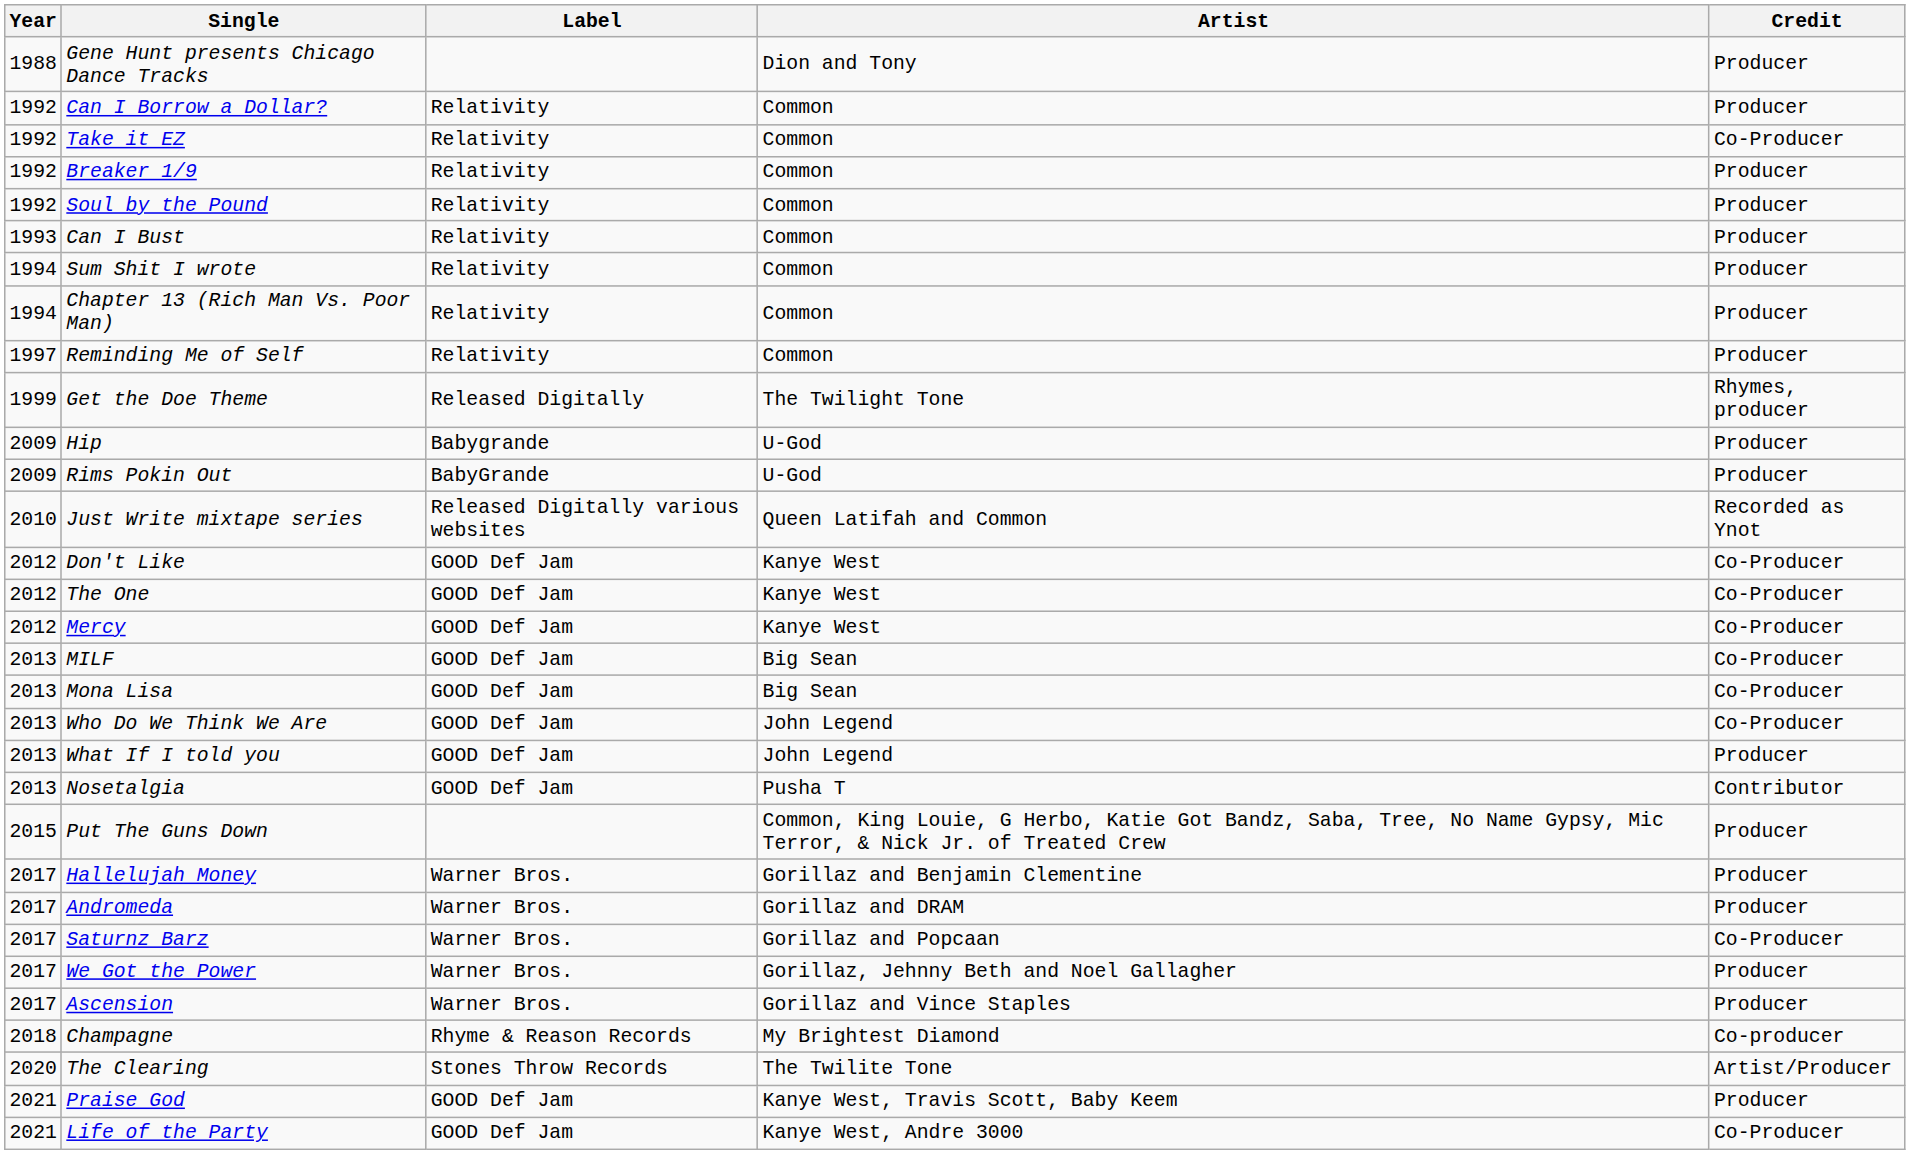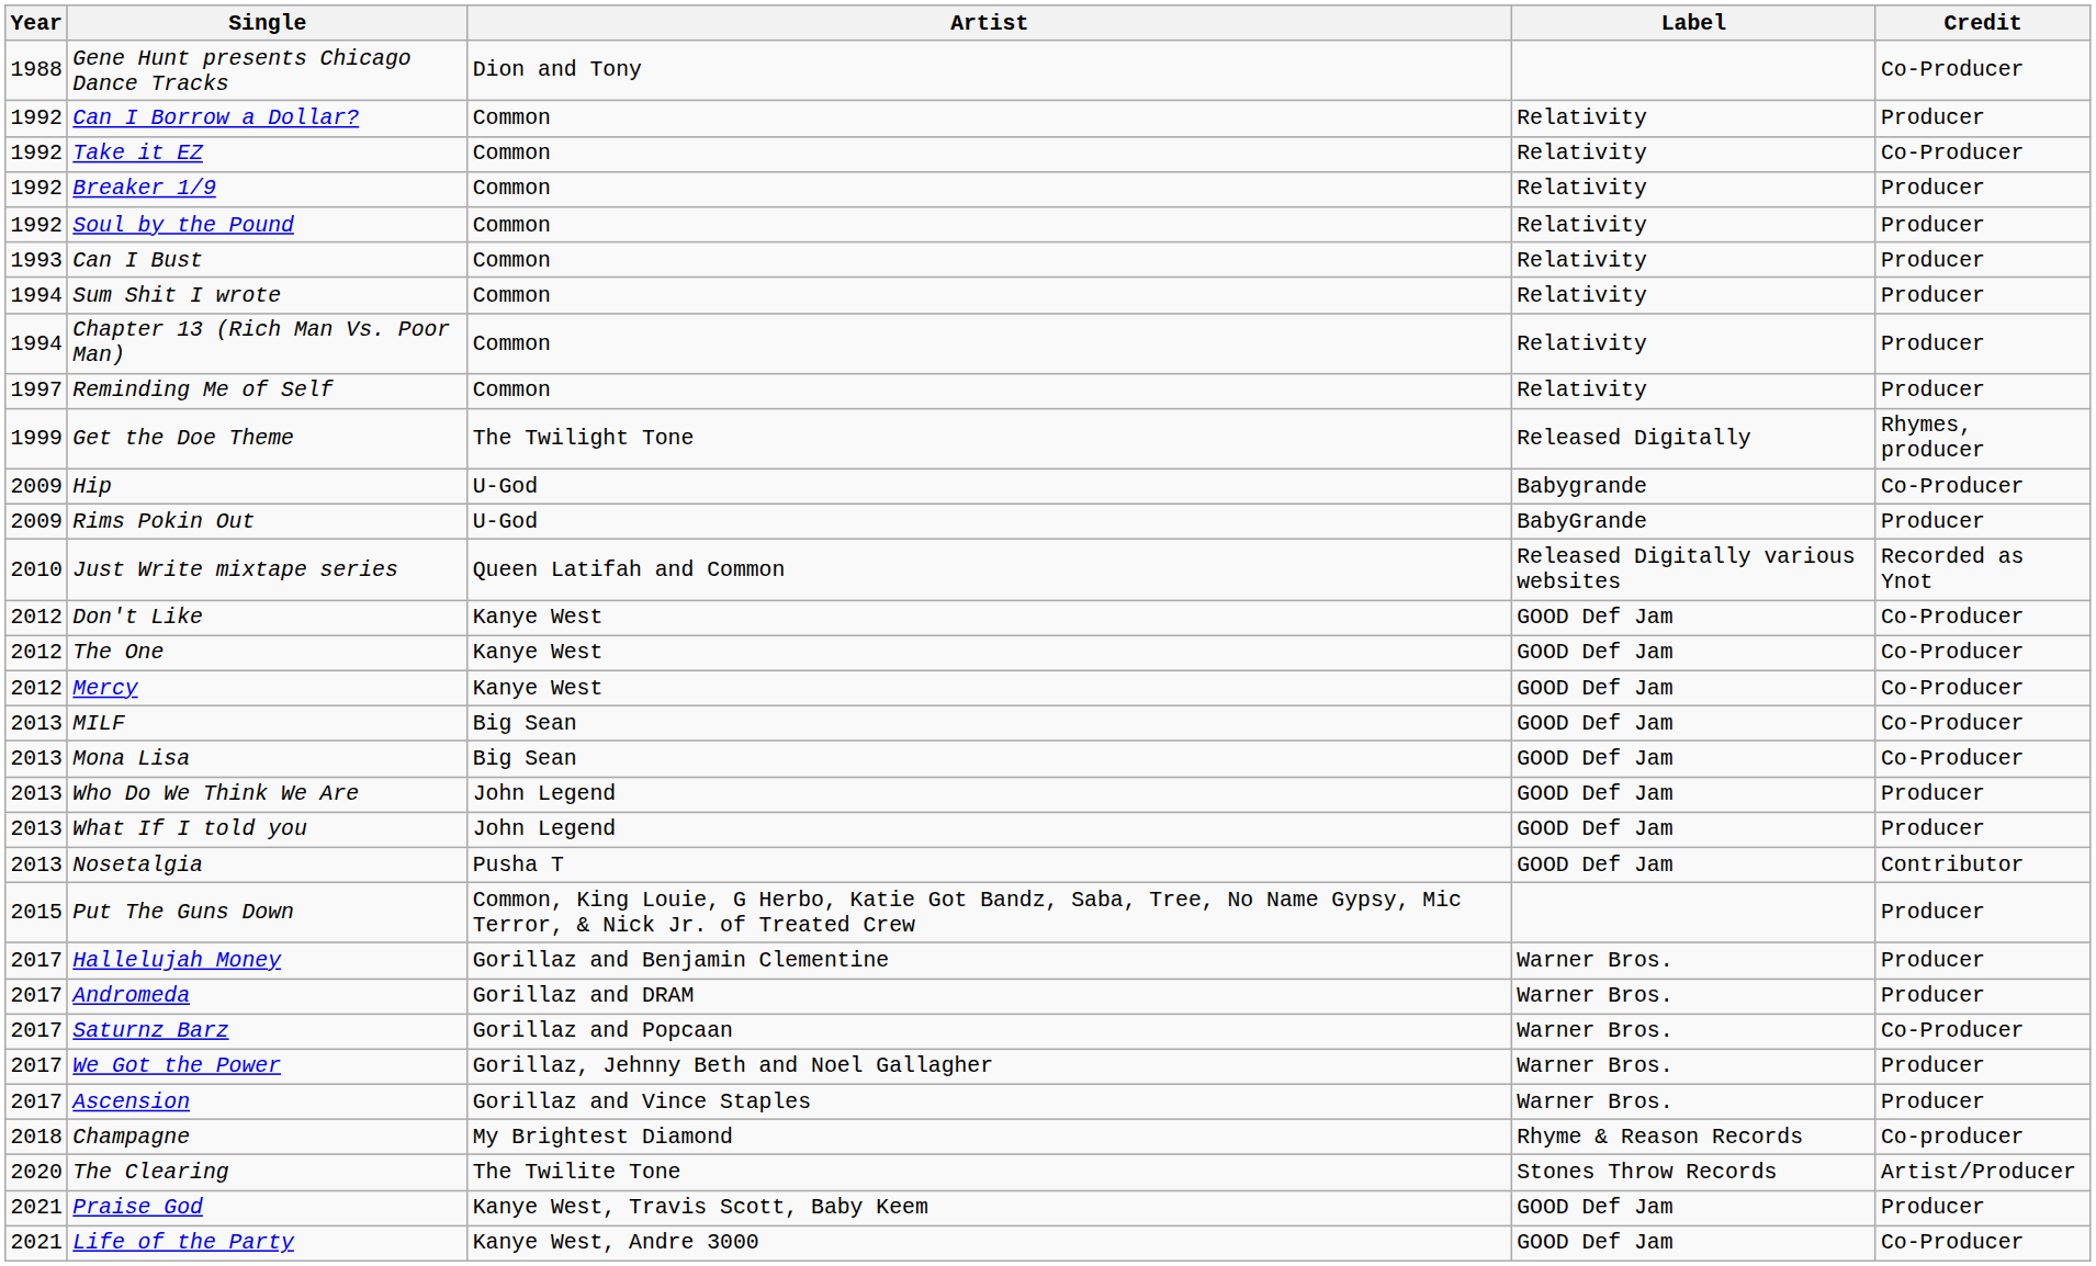columns swapped: Artist <-> Label
Gene Hunt presents Chicago Dance Tracks | Credit: Producer -> Co-Producer
Hip | Credit: Producer -> Co-Producer
Who Do We Think We Are | Credit: Co-Producer -> Producer
